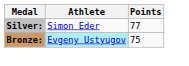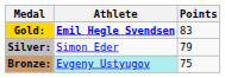+ row: Gold: | Emil Hegle Svendsen | 83
Silver: | Points: 77 -> 79
